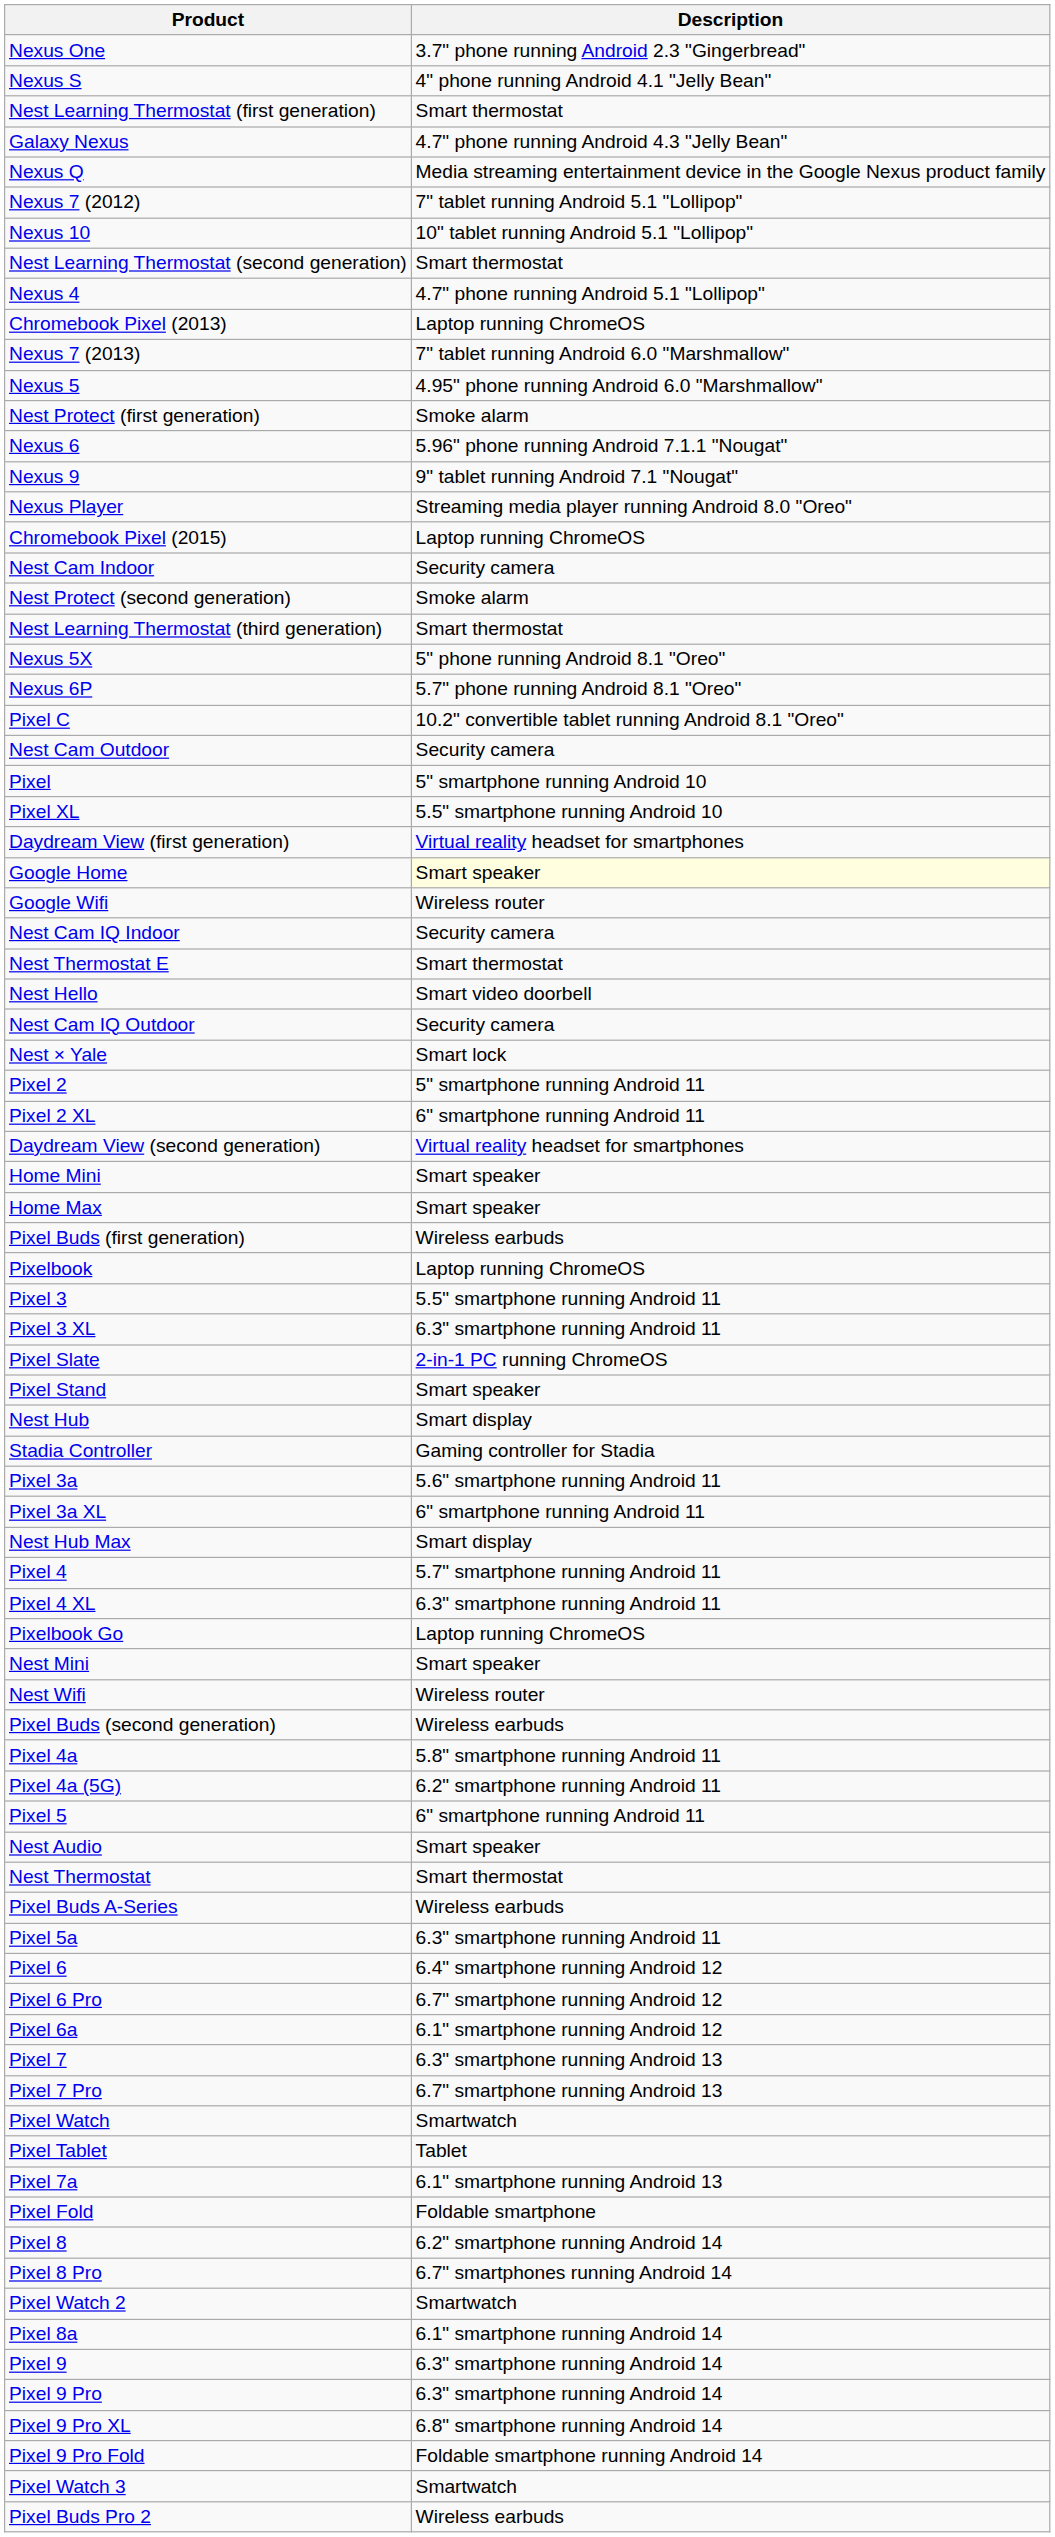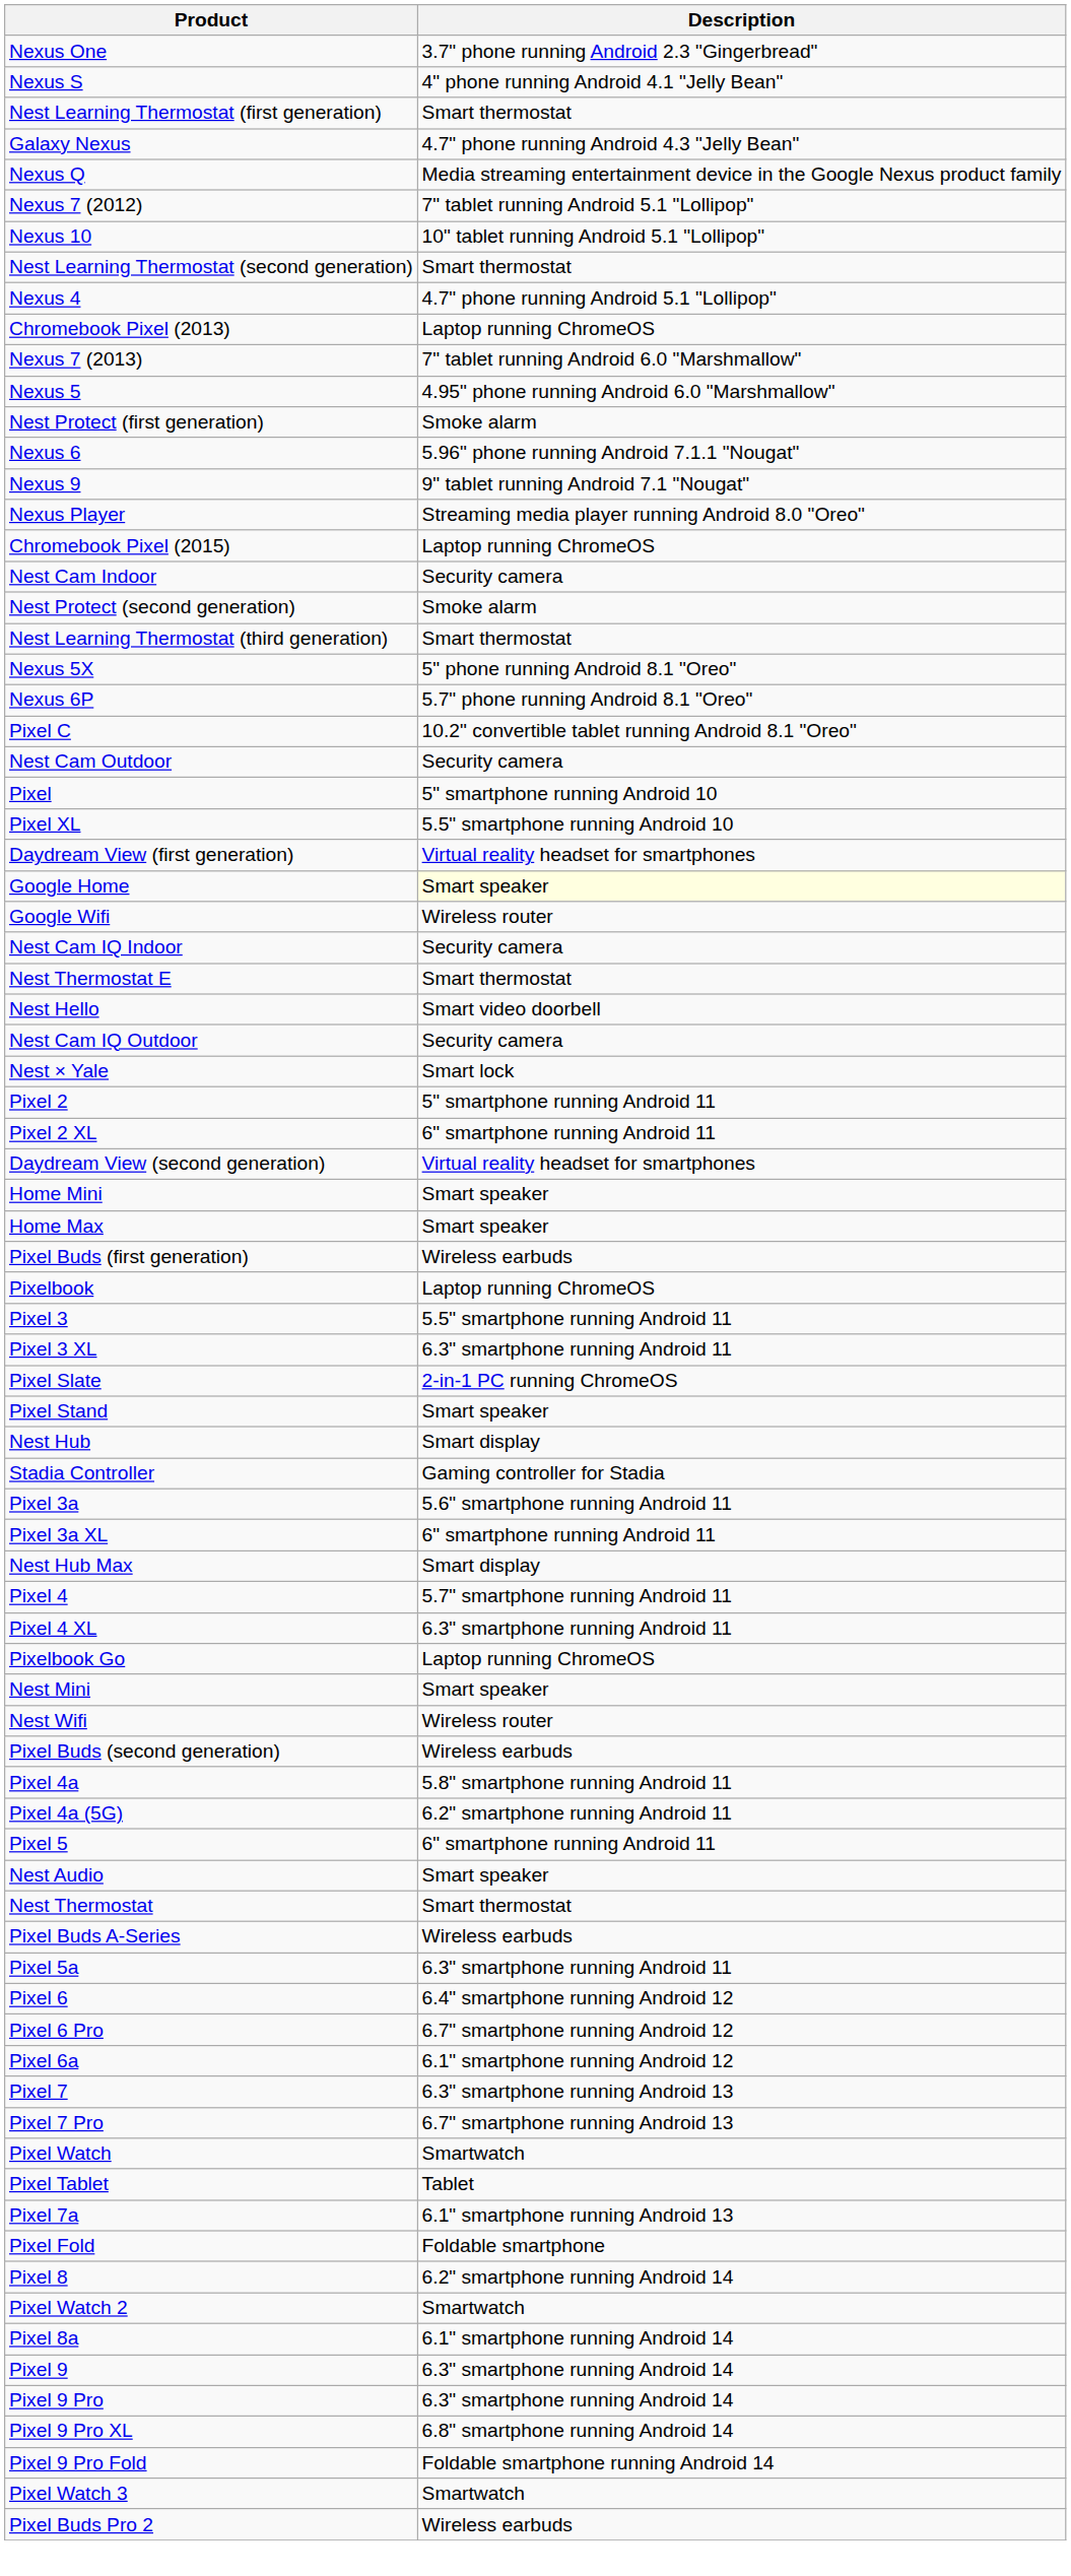- row: Pixel 8 Pro | 6.7" smartphones running Android 14
